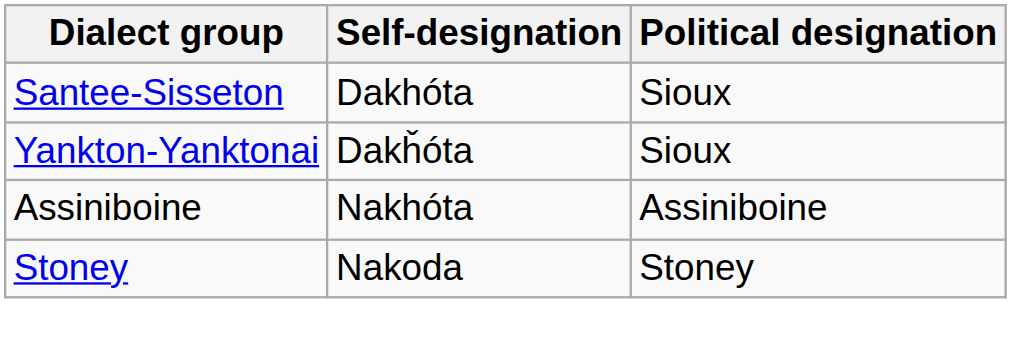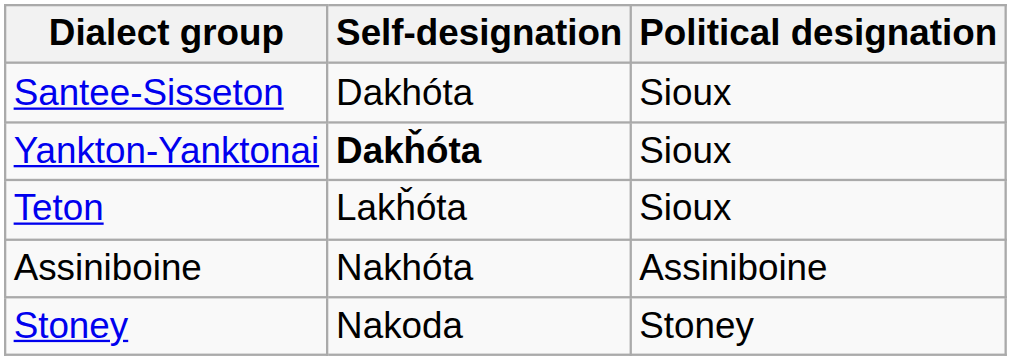Yankton-Yanktonai | Self-designation: normal -> bold
+ row: Teton | Lakȟóta | Sioux
